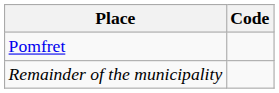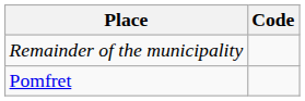rows swapped: Pomfret <-> Remainder of the municipality
